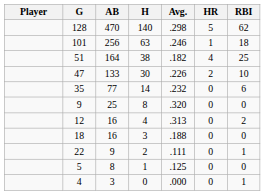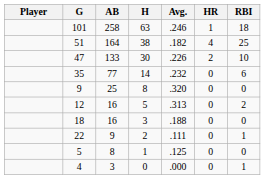- row: 128 | 470 | 140 | .298 | 5 | 62
101 | AB: 256 -> 258
12 | H: 4 -> 5
